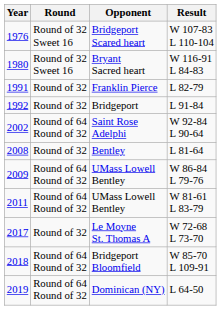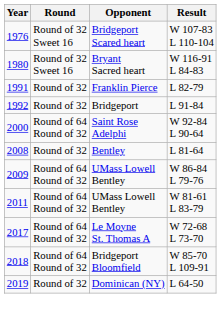W 92-84 L 90-64 | Year: 2002 -> 2000
W 72-68 L 73-70 | Round: Round of 32 -> Round of 64 Round of 32
L 64-50 | Round: Round of 64 Round of 32 -> Round of 32
